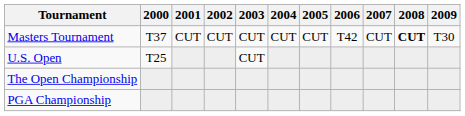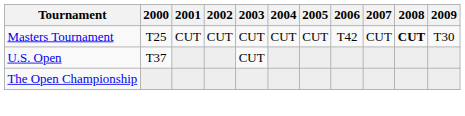Masters Tournament | 2000: T37 -> T25
U.S. Open | 2000: T25 -> T37
- row: PGA Championship
